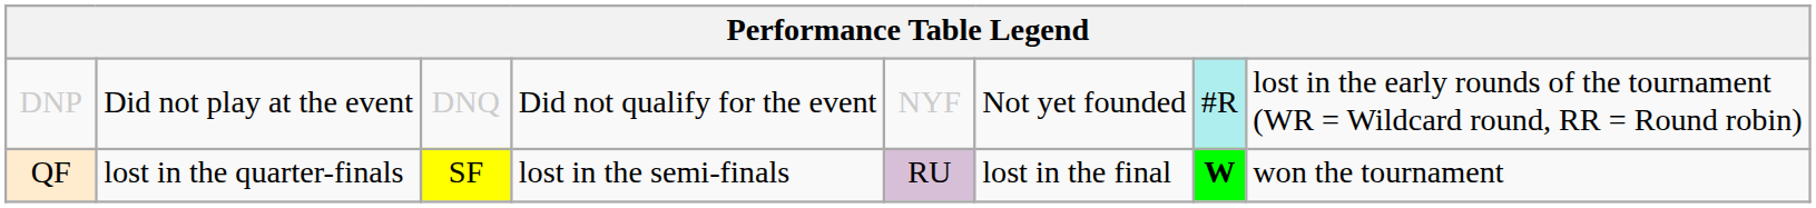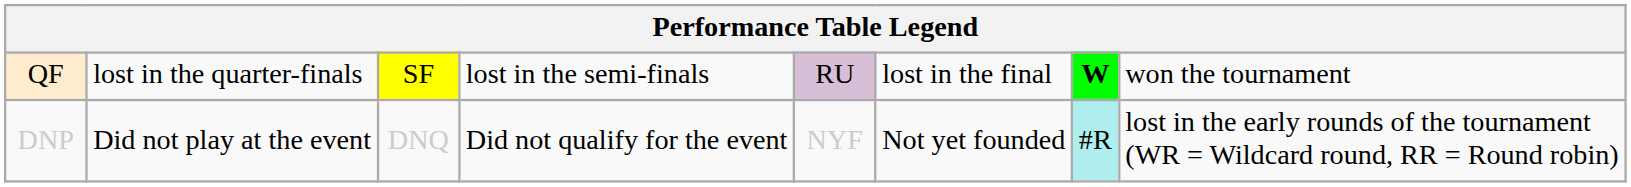rows swapped: DNP <-> QF
